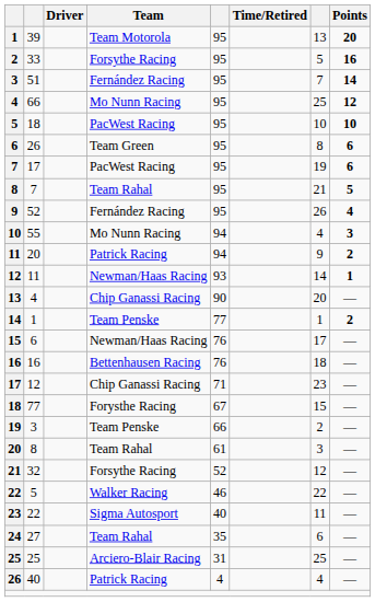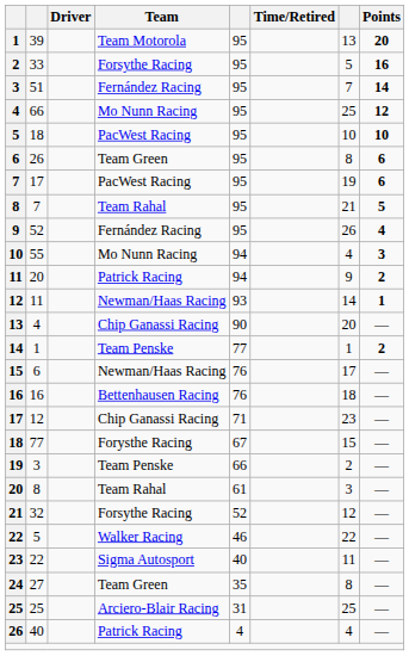24 | Team: Team Rahal -> Team Green
24 | column 7: 6 -> 8
